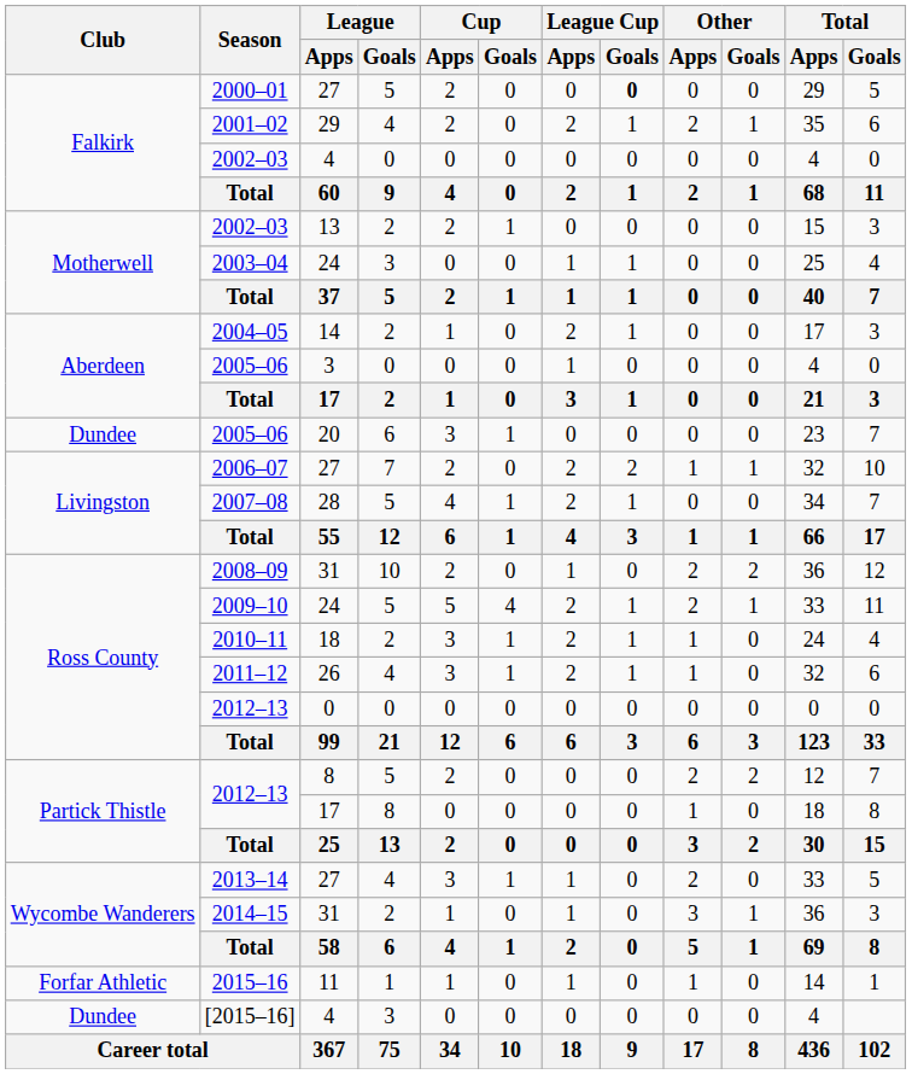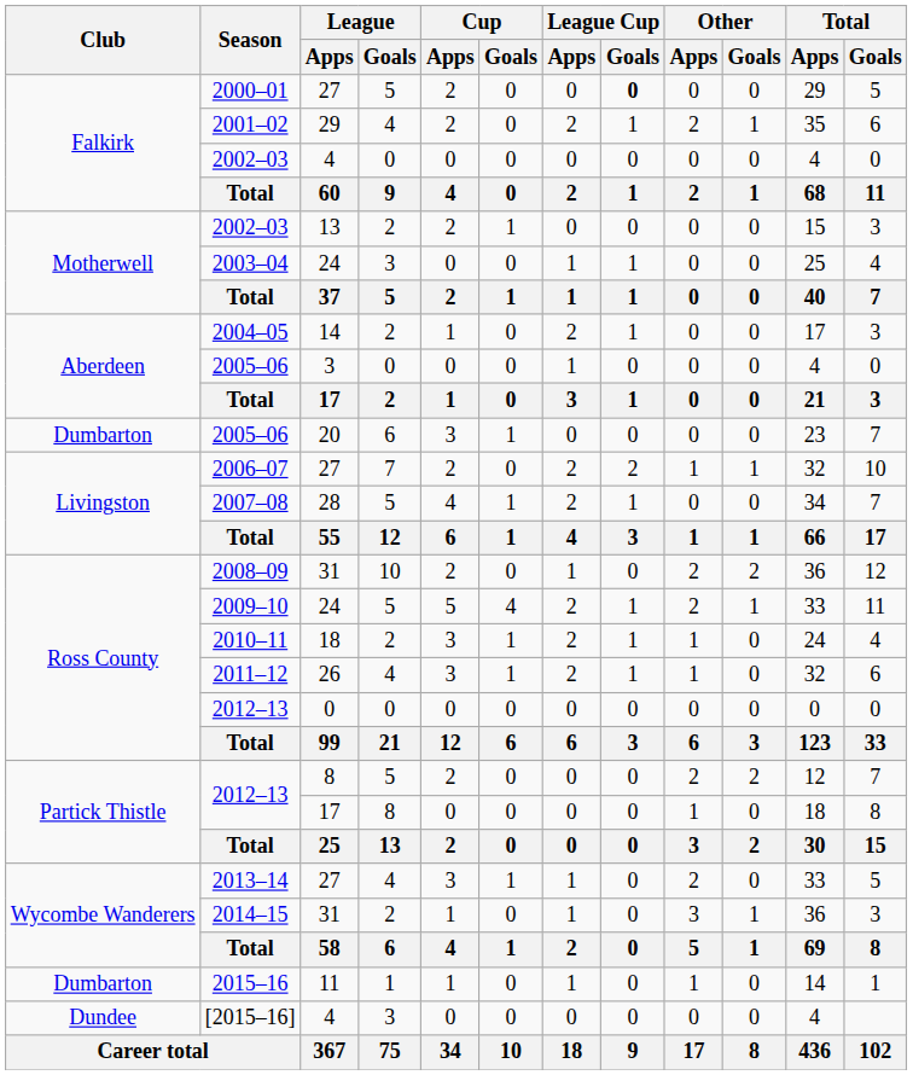2005–06 / 20 | Club: Dundee -> Dumbarton
2015–16 | Club: Forfar Athletic -> Dumbarton
